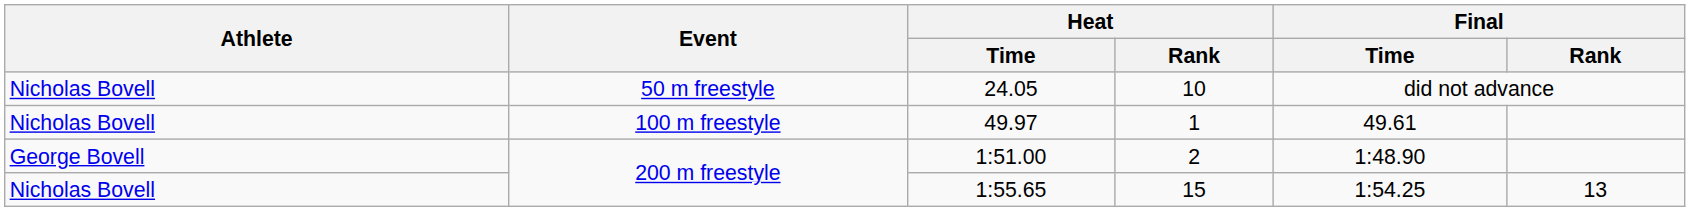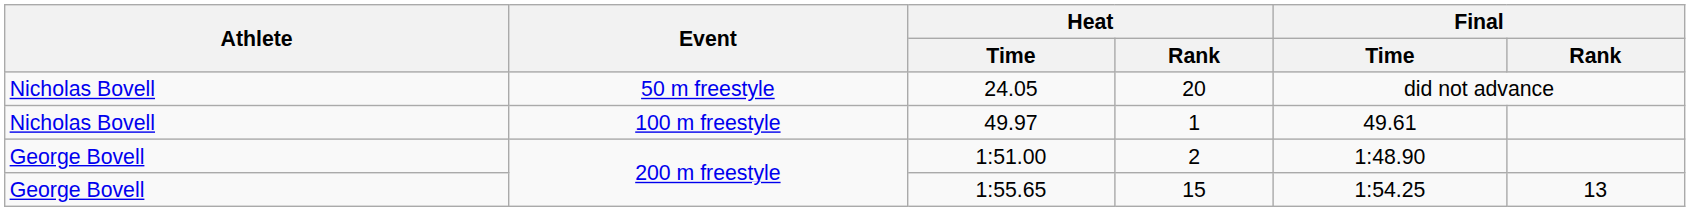24.05 | Heat / Rank: 10 -> 20
1:55.65 | Athlete: Nicholas Bovell -> George Bovell
